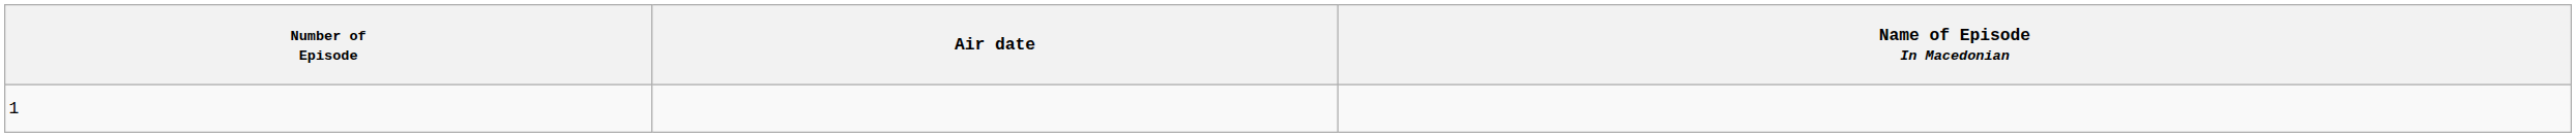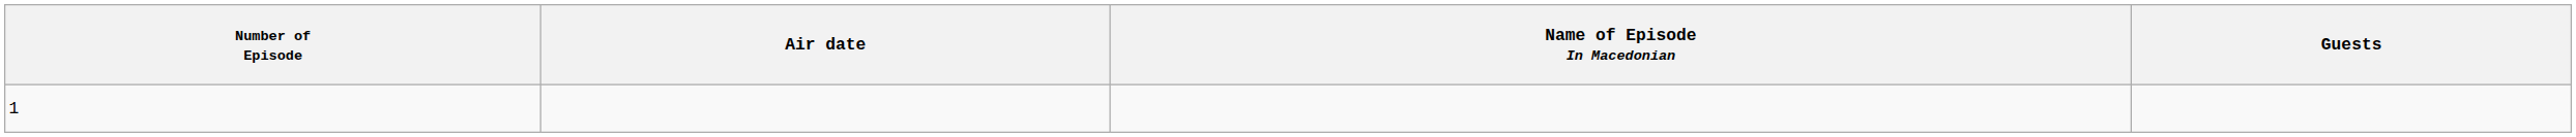+ column: Guests
